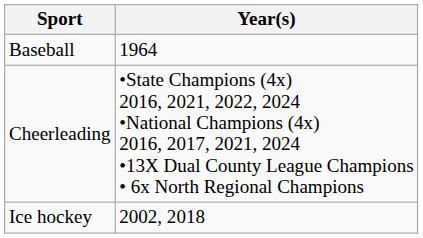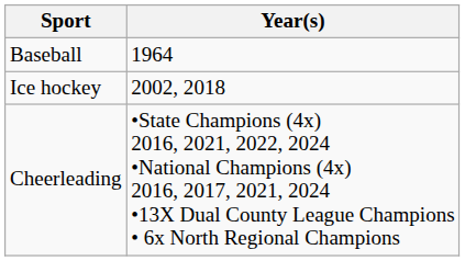rows swapped: Cheerleading <-> Ice hockey
